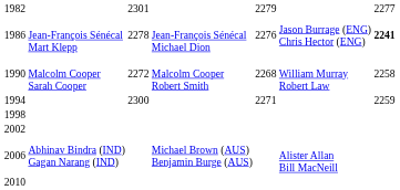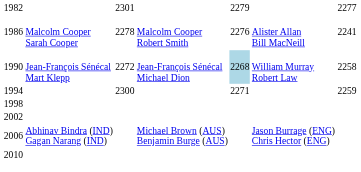1986 | column 2: Jean-François Sénécal Mart Klepp -> Malcolm Cooper Sarah Cooper
1986 | column 4: Jean-François Sénécal Michael Dion -> Malcolm Cooper Robert Smith
1986 | column 6: Jason Burrage (ENG) Chris Hector (ENG) -> Alister Allan Bill MacNeill
1986 | column 7: bold -> normal
1990 | column 2: Malcolm Cooper Sarah Cooper -> Jean-François Sénécal Mart Klepp
1990 | column 4: Malcolm Cooper Robert Smith -> Jean-François Sénécal Michael Dion
1990 | column 5: no background -> lightblue background
2006 | column 6: Alister Allan Bill MacNeill -> Jason Burrage (ENG) Chris Hector (ENG)
